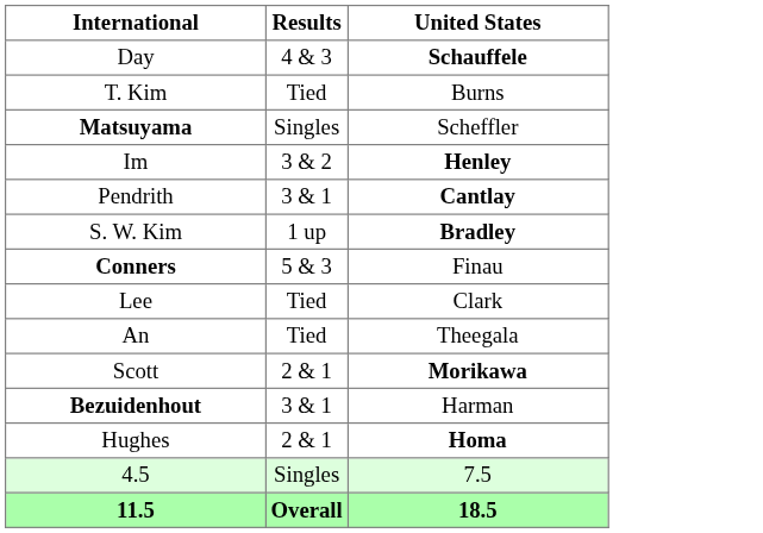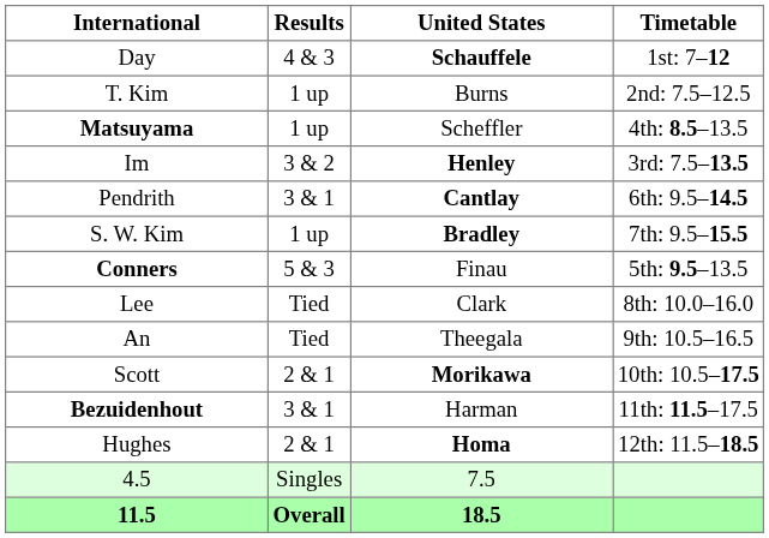+ column: Timetable | 1st: 7–12 | 2nd: 7.5–12.5 | 4th: 8.5–13.5 | 3rd: 7.5–13.5 | 6th: 9.5–14.5 | 7th: 9.5–15.5 | 5th: 9.5–13.5 | 8th: 10.0–16.0 | 9th: 10.5–16.5 | 10th: 10.5–17.5 | 11th: 11.5–17.5 | 12th: 11.5–18.5
T. Kim | Results: Tied -> 1 up
Matsuyama | Results: Singles -> 1 up
